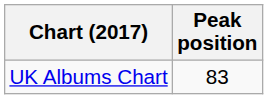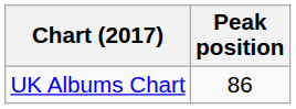UK Albums Chart | Peak position: 83 -> 86
